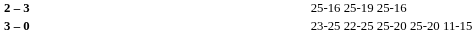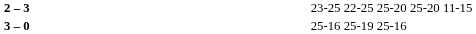2 – 3 | column 4: 25-16 25-19 25-16 -> 23-25 22-25 25-20 25-20 11-15
3 – 0 | column 4: 23-25 22-25 25-20 25-20 11-15 -> 25-16 25-19 25-16
